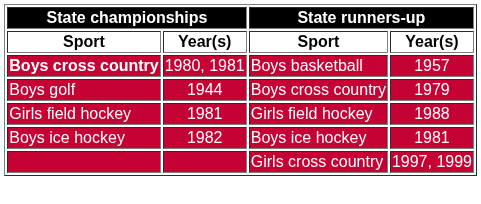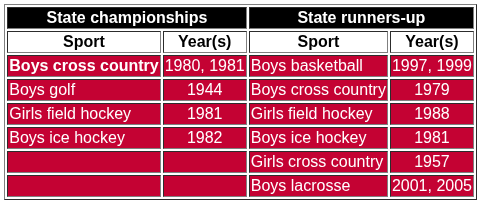Boys basketball | State runners-up / Year(s): 1957 -> 1997, 1999
Girls cross country | State runners-up / Year(s): 1997, 1999 -> 1957
+ row: Boys lacrosse | 2001, 2005
